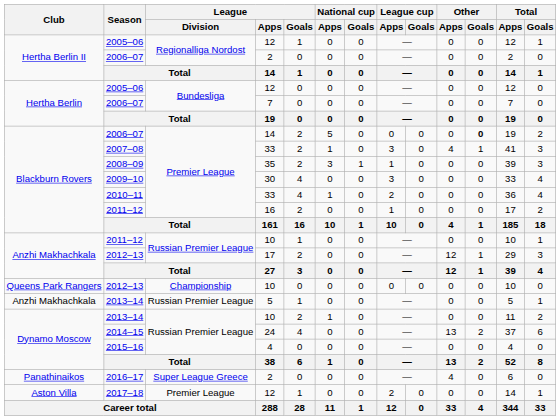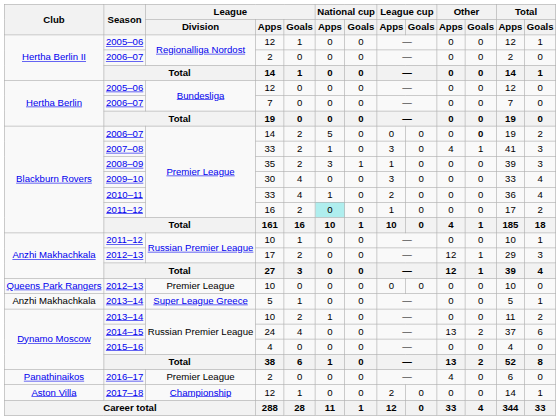Blackburn Rovers / 2011–12 | National cup / Apps: no background -> paleturquoise background
Queens Park Rangers / 2012–13 | League / Division: Championship -> Premier League
Anzhi Makhachkala / 2013–14 | League / Division: Russian Premier League -> Super League Greece
2016–17 | League / Division: Super League Greece -> Premier League
2017–18 | League / Division: Premier League -> Championship
